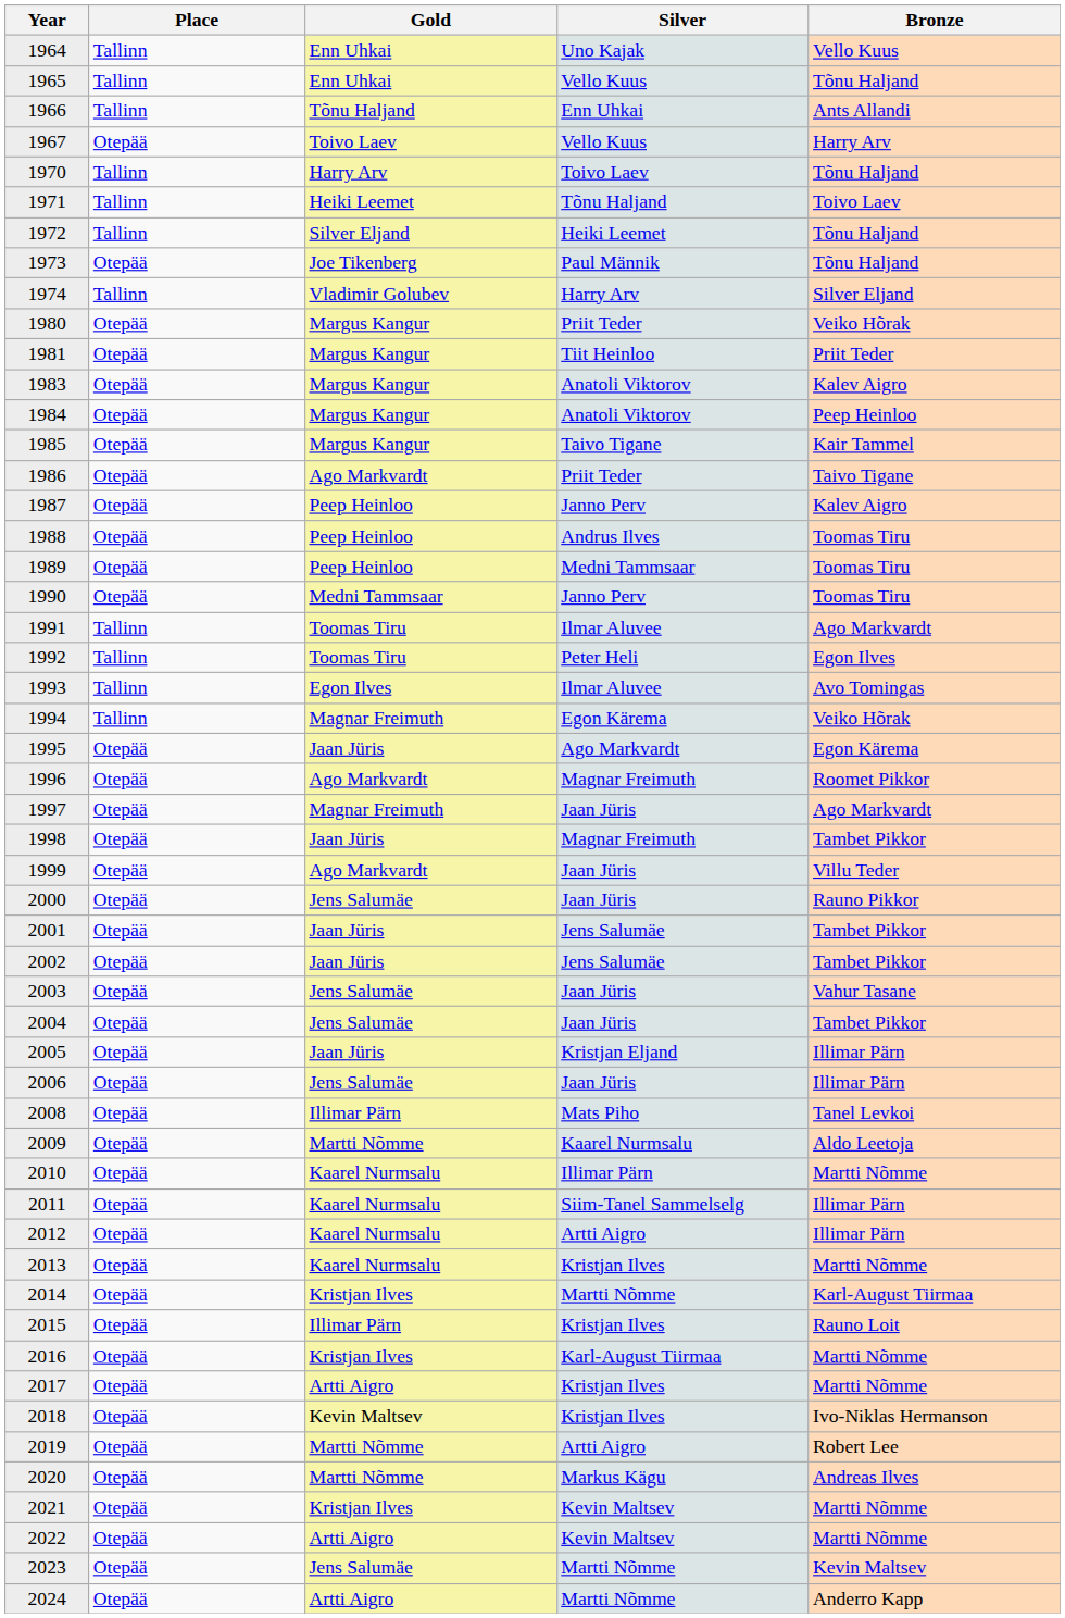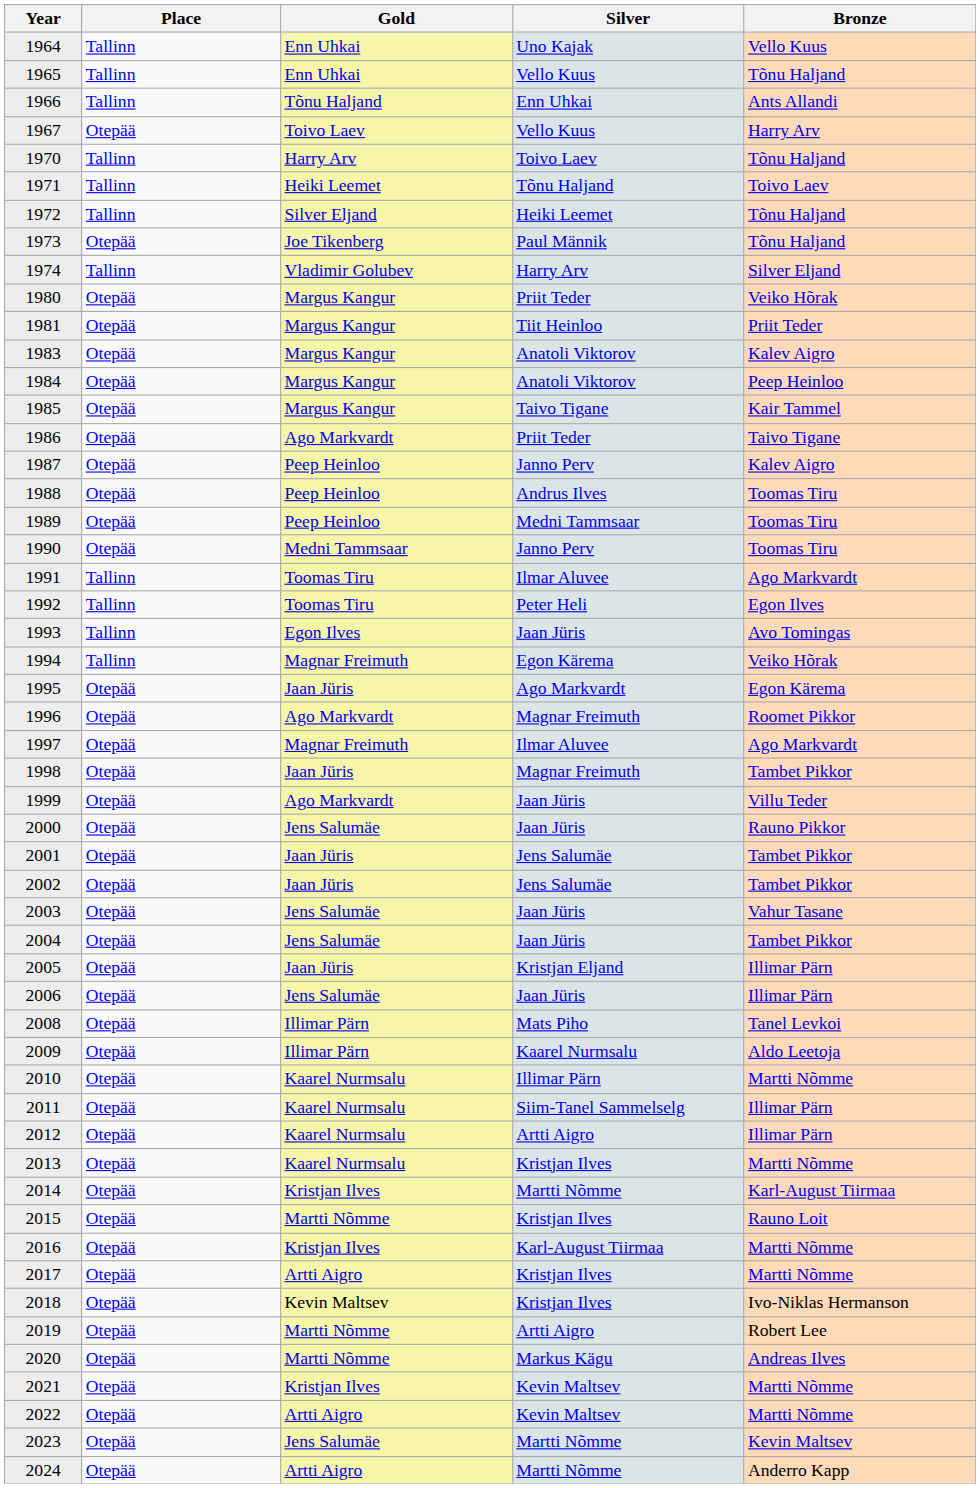1993 | Silver: Ilmar Aluvee -> Jaan Jüris
1997 | Silver: Jaan Jüris -> Ilmar Aluvee
2009 | Gold: Martti Nõmme -> Illimar Pärn
2015 | Gold: Illimar Pärn -> Martti Nõmme
